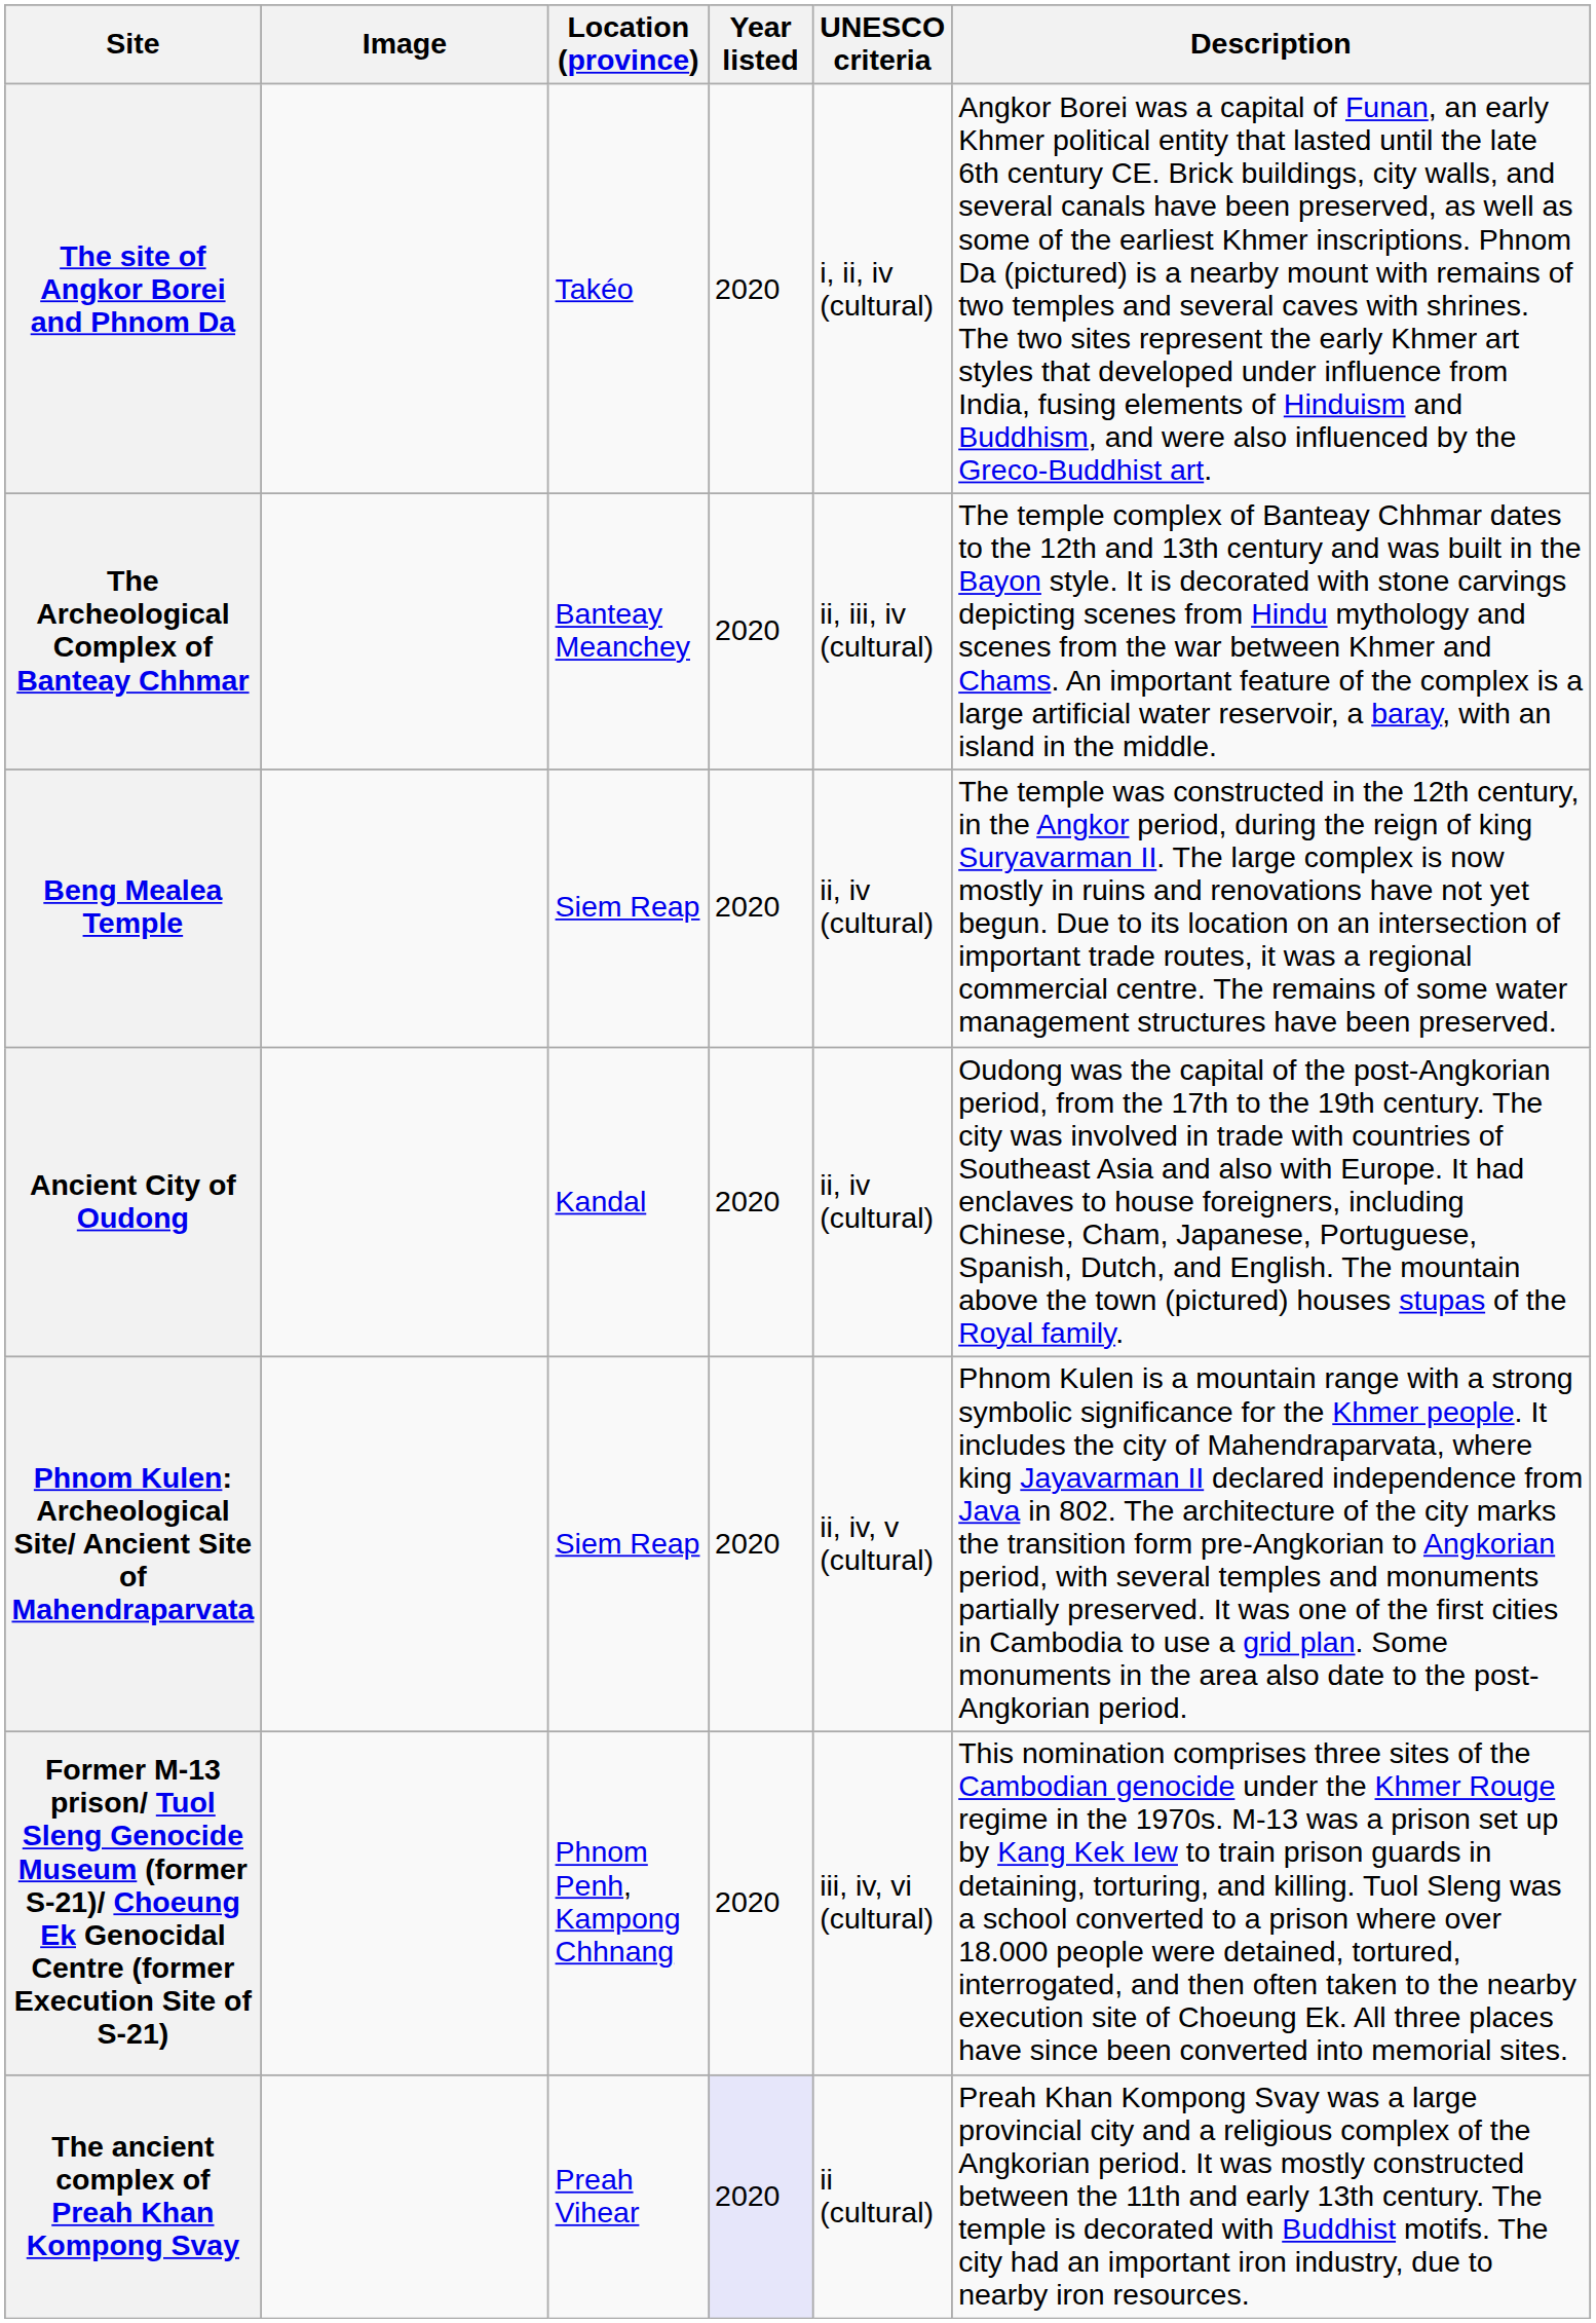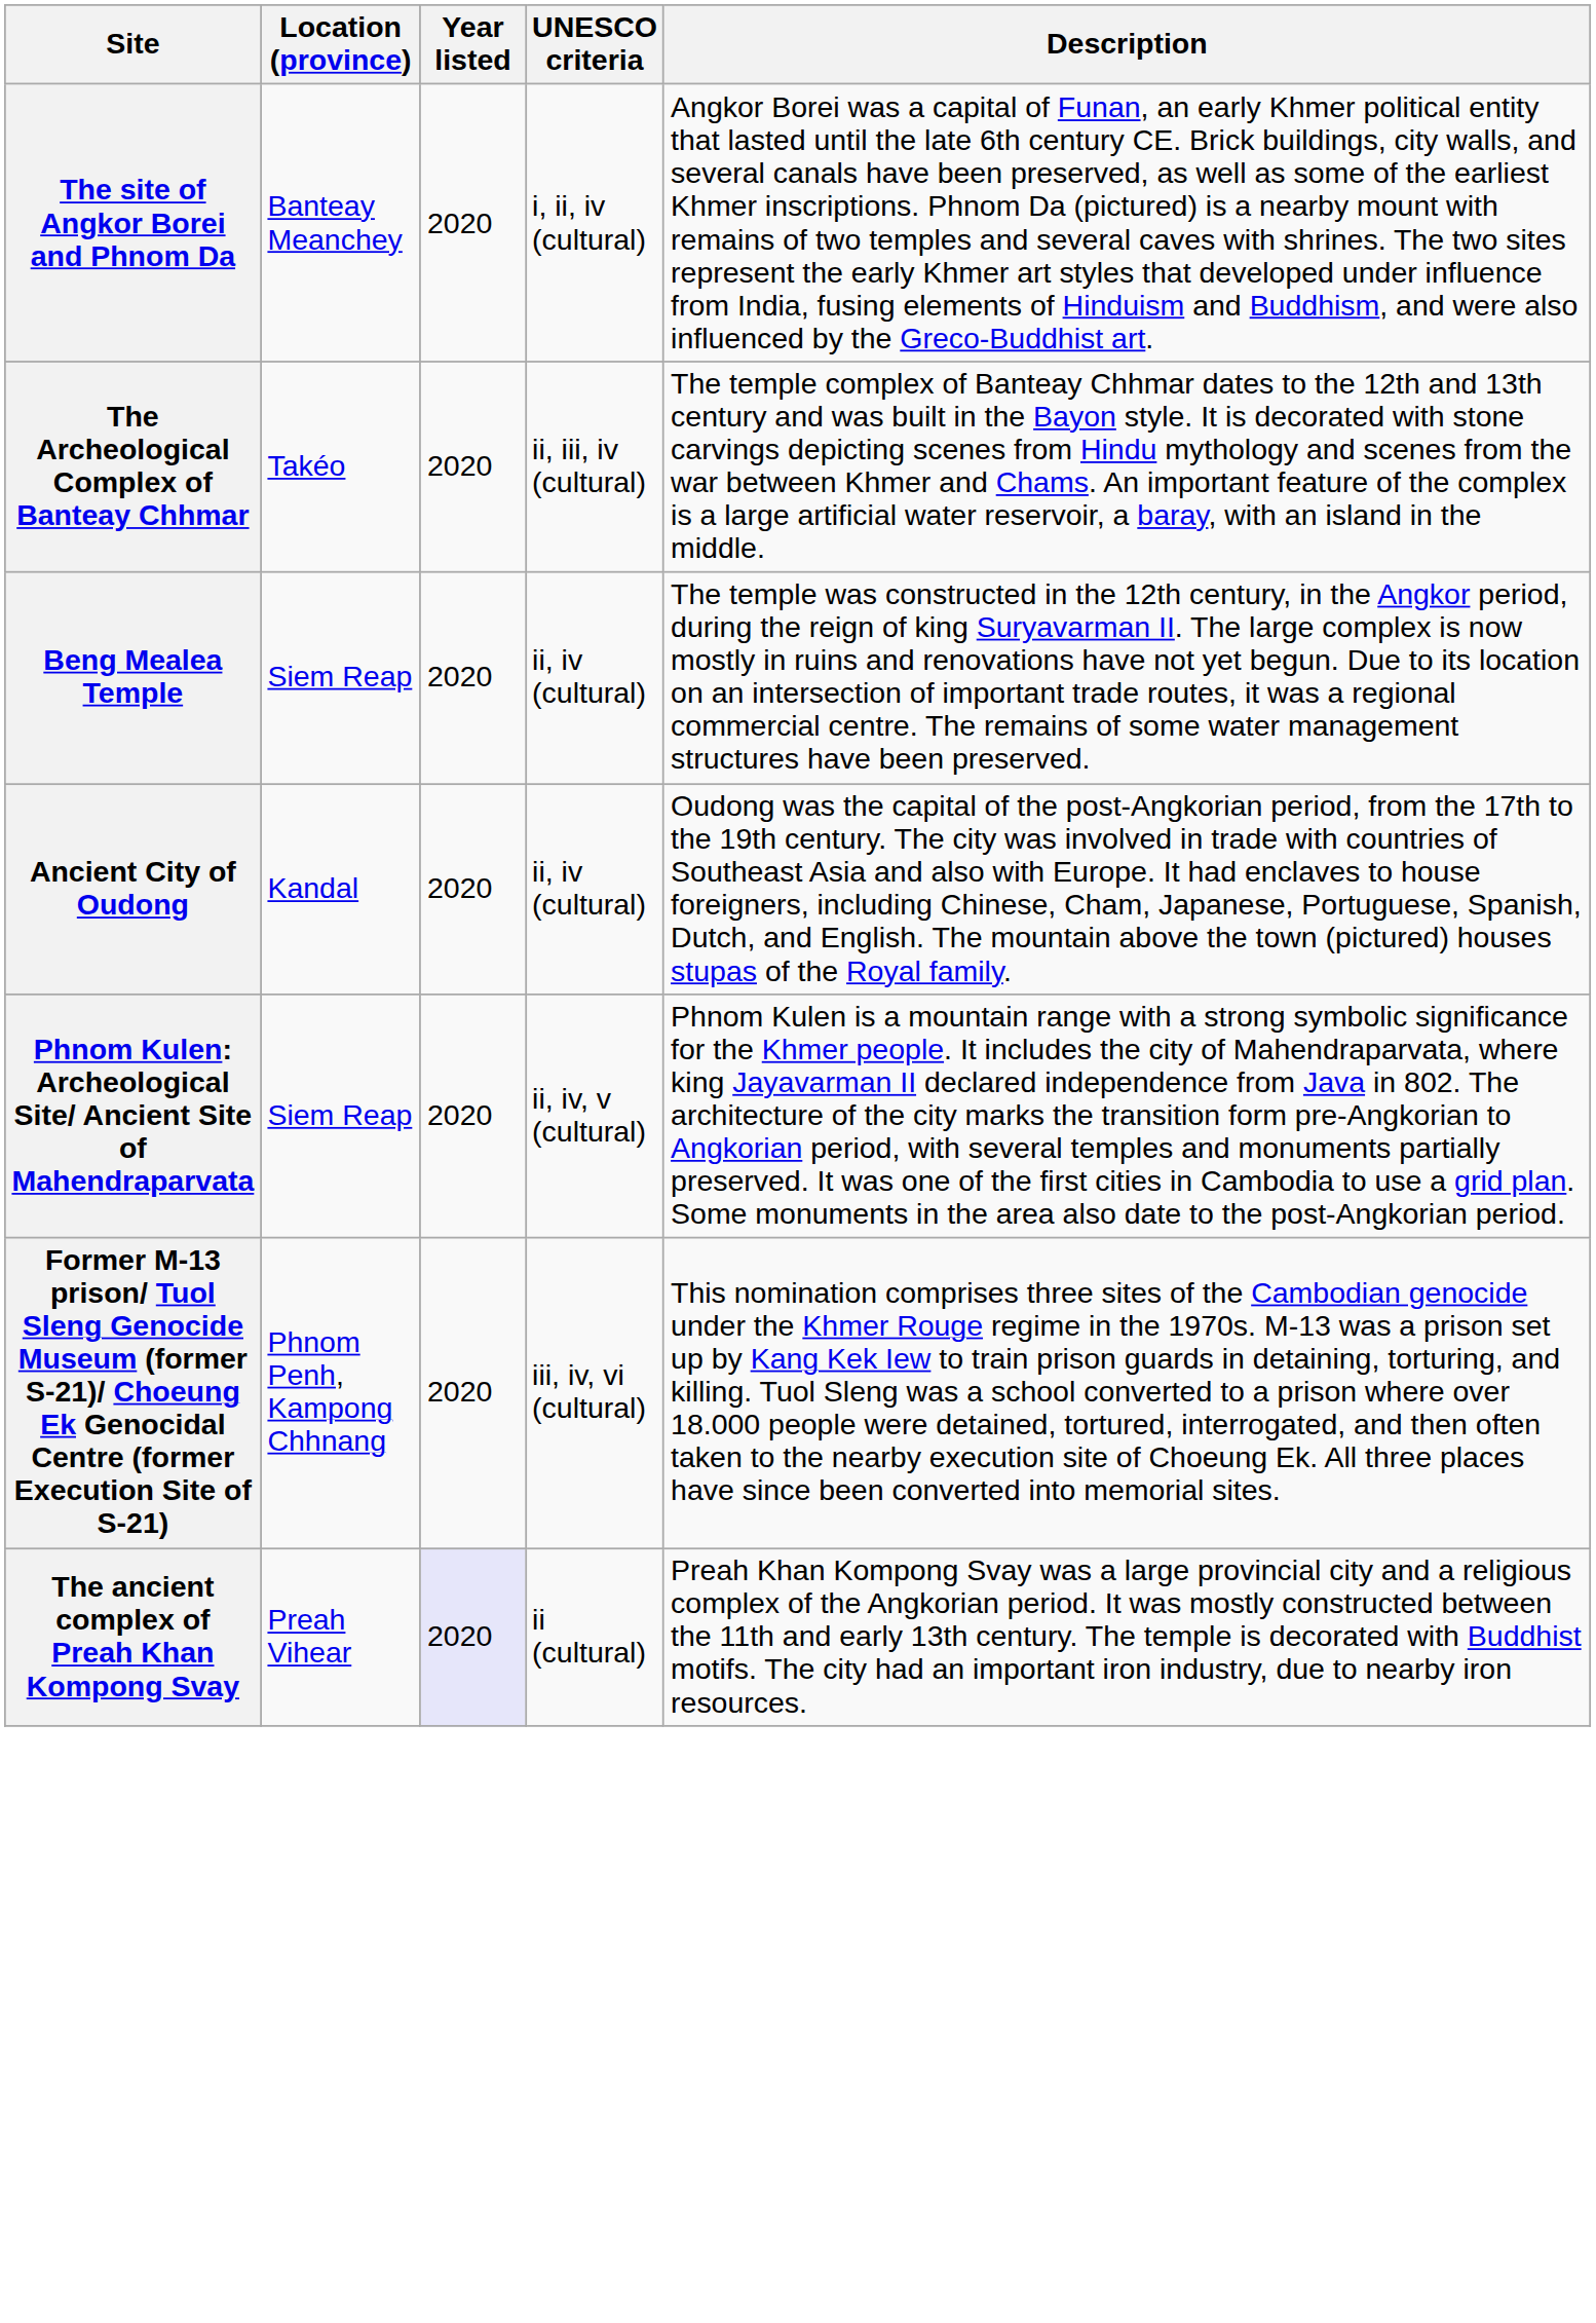- column: Image
The site of Angkor Borei and Phnom Da | Location (province): Takéo -> Banteay Meanchey
The Archeological Complex of Banteay Chhmar | Location (province): Banteay Meanchey -> Takéo
